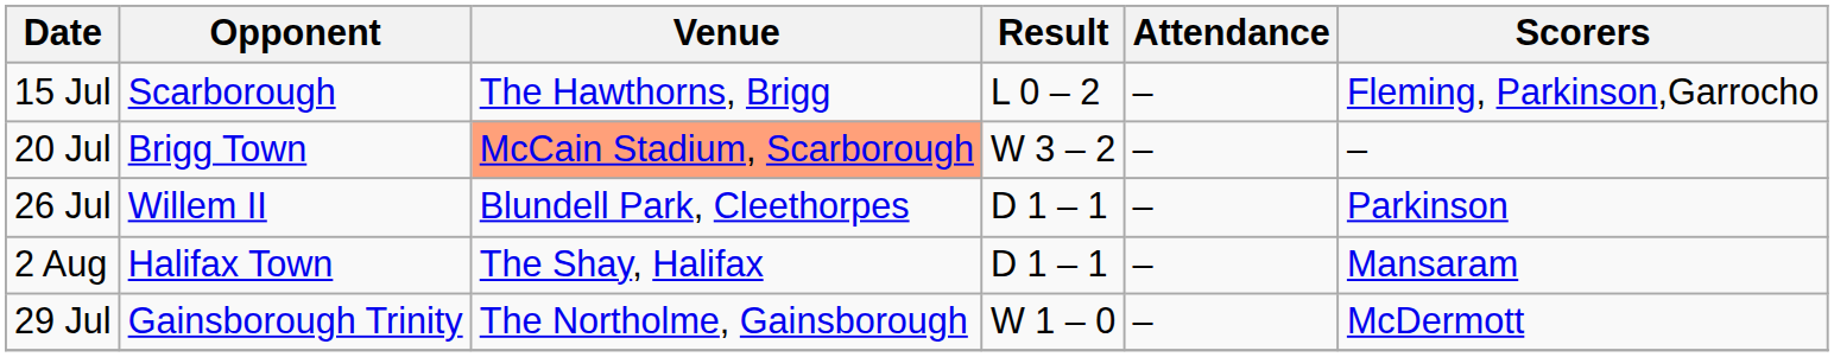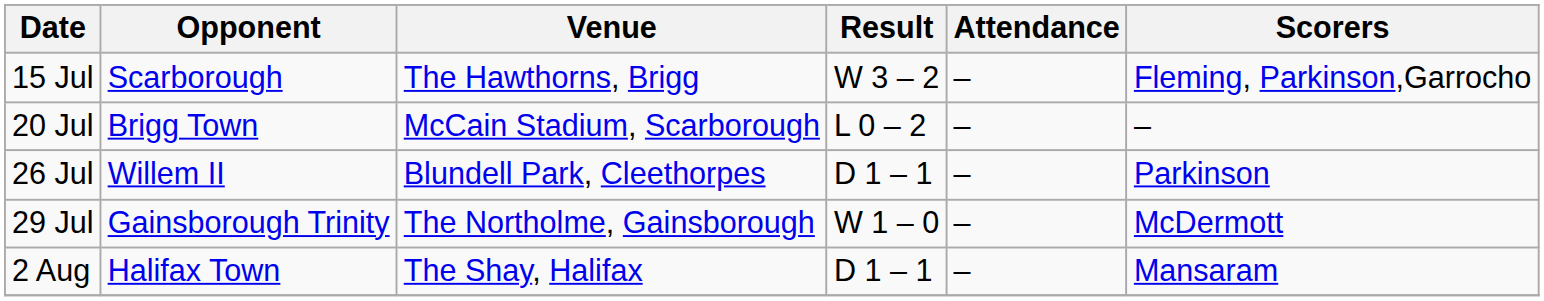15 Jul | Result: L 0 – 2 -> W 3 – 2
20 Jul | Venue: lightsalmon background -> no background
20 Jul | Result: W 3 – 2 -> L 0 – 2
rows swapped: 29 Jul <-> 2 Aug
